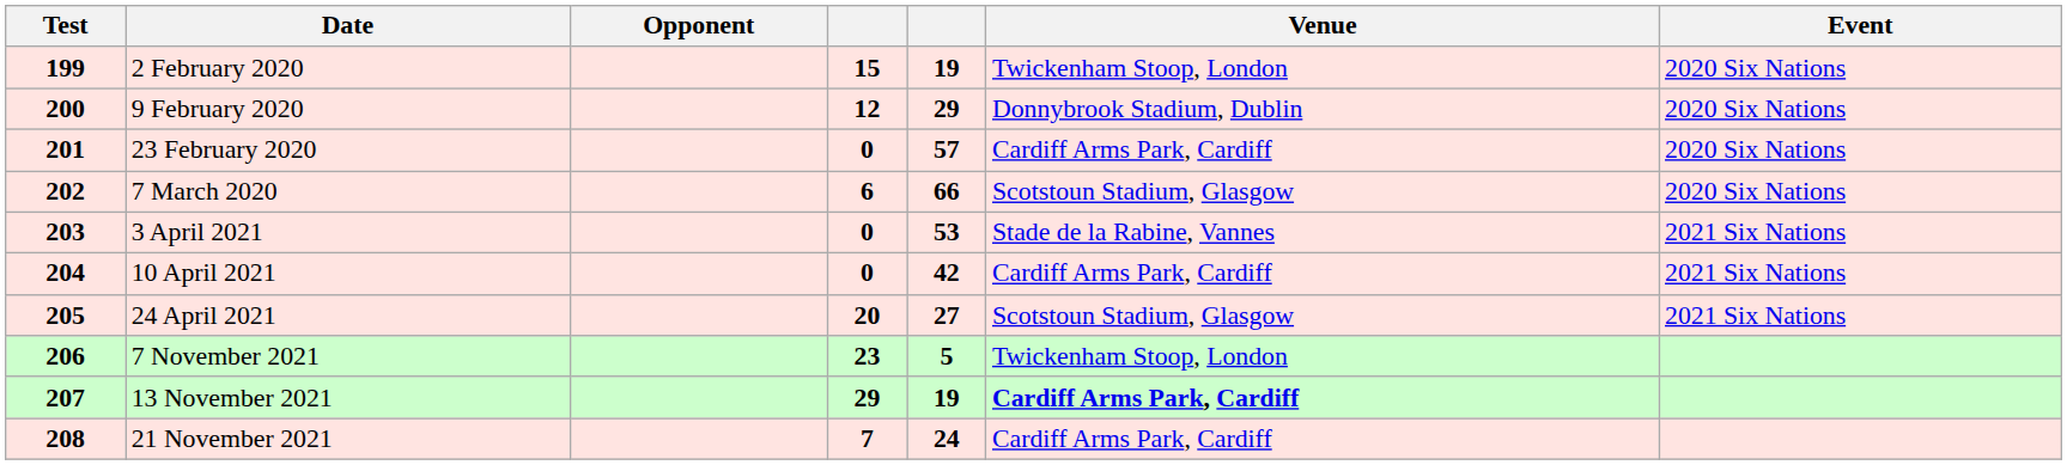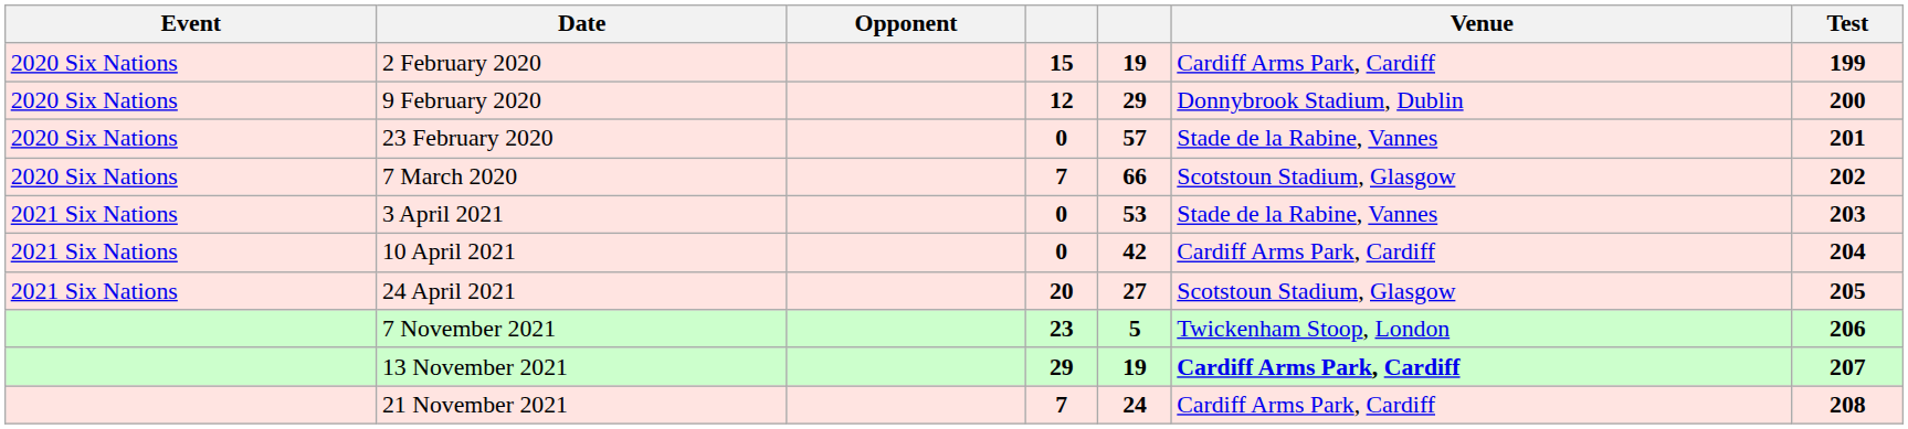columns swapped: Test <-> Event
2 February 2020 | Venue: Twickenham Stoop, London -> Cardiff Arms Park, Cardiff
23 February 2020 | Venue: Cardiff Arms Park, Cardiff -> Stade de la Rabine, Vannes
7 March 2020 | column 4: 6 -> 7
